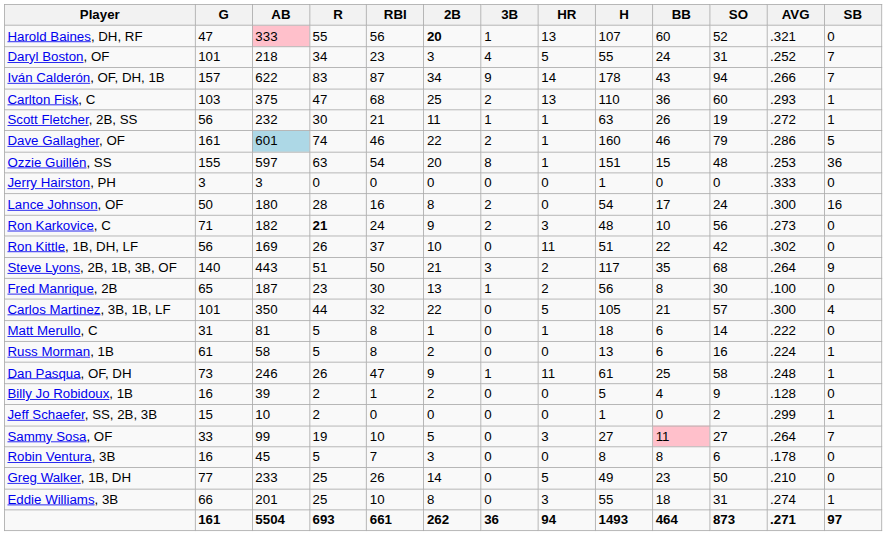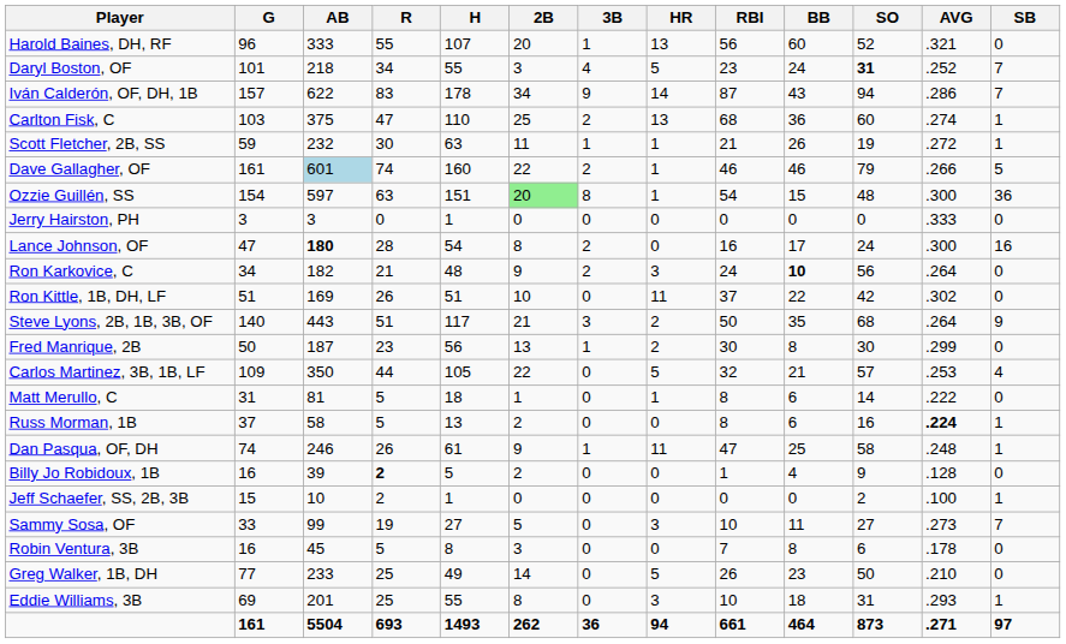columns swapped: H <-> RBI
Harold Baines, DH, RF | G: 47 -> 96
Harold Baines, DH, RF | AB: pink background -> no background
Harold Baines, DH, RF | 2B: bold -> normal
Daryl Boston, OF | SO: normal -> bold
Iván Calderón, OF, DH, 1B | AVG: .266 -> .286
Carlton Fisk, C | AVG: .293 -> .274
Scott Fletcher, 2B, SS | G: 56 -> 59
Dave Gallagher, OF | AVG: .286 -> .266
Ozzie Guillén, SS | G: 155 -> 154
Ozzie Guillén, SS | 2B: no background -> lightgreen background
Ozzie Guillén, SS | AVG: .253 -> .300
Lance Johnson, OF | G: 50 -> 47
Lance Johnson, OF | AB: normal -> bold
Ron Karkovice, C | G: 71 -> 34
Ron Karkovice, C | R: bold -> normal
Ron Karkovice, C | BB: normal -> bold
Ron Karkovice, C | AVG: .273 -> .264
Ron Kittle, 1B, DH, LF | G: 56 -> 51
Fred Manrique, 2B | G: 65 -> 50
Fred Manrique, 2B | AVG: .100 -> .299
Carlos Martinez, 3B, 1B, LF | G: 101 -> 109
Carlos Martinez, 3B, 1B, LF | AVG: .300 -> .253
Russ Morman, 1B | G: 61 -> 37
Russ Morman, 1B | AVG: normal -> bold
Dan Pasqua, OF, DH | G: 73 -> 74
Billy Jo Robidoux, 1B | R: normal -> bold
Jeff Schaefer, SS, 2B, 3B | AVG: .299 -> .100
Sammy Sosa, OF | BB: pink background -> no background
Sammy Sosa, OF | AVG: .264 -> .273
Eddie Williams, 3B | G: 66 -> 69
Eddie Williams, 3B | AVG: .274 -> .293
